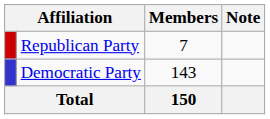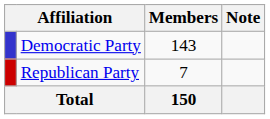rows swapped: Democratic Party <-> Republican Party
